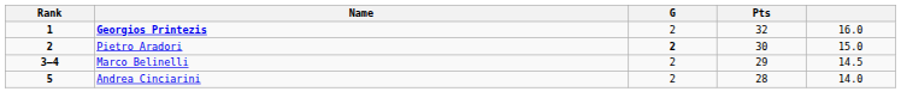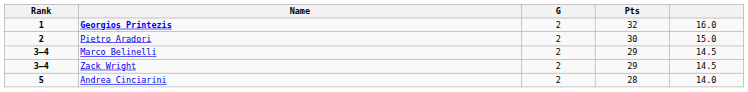Pietro Aradori | G: bold -> normal
+ row: 3–4 | Zack Wright | 2 | 29 | 14.5
